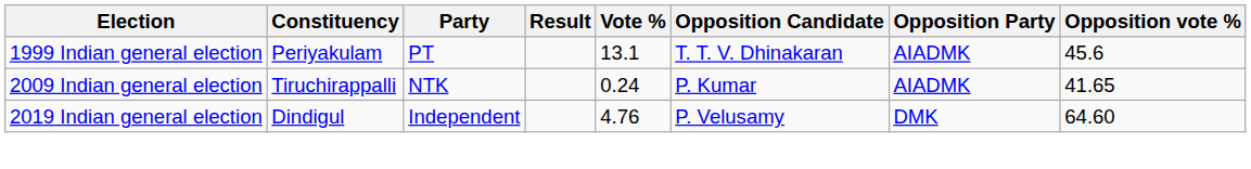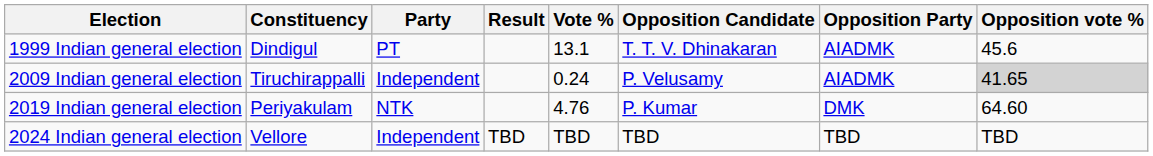1999 Indian general election | Constituency: Periyakulam -> Dindigul
2009 Indian general election | Party: NTK -> Independent
2009 Indian general election | Opposition Candidate: P. Kumar -> P. Velusamy
2009 Indian general election | Opposition vote %: no background -> lightgrey background
2019 Indian general election | Constituency: Dindigul -> Periyakulam
2019 Indian general election | Party: Independent -> NTK
2019 Indian general election | Opposition Candidate: P. Velusamy -> P. Kumar
+ row: 2024 Indian general election | Vellore | Independent | TBD | TBD | TBD | TBD | TBD
